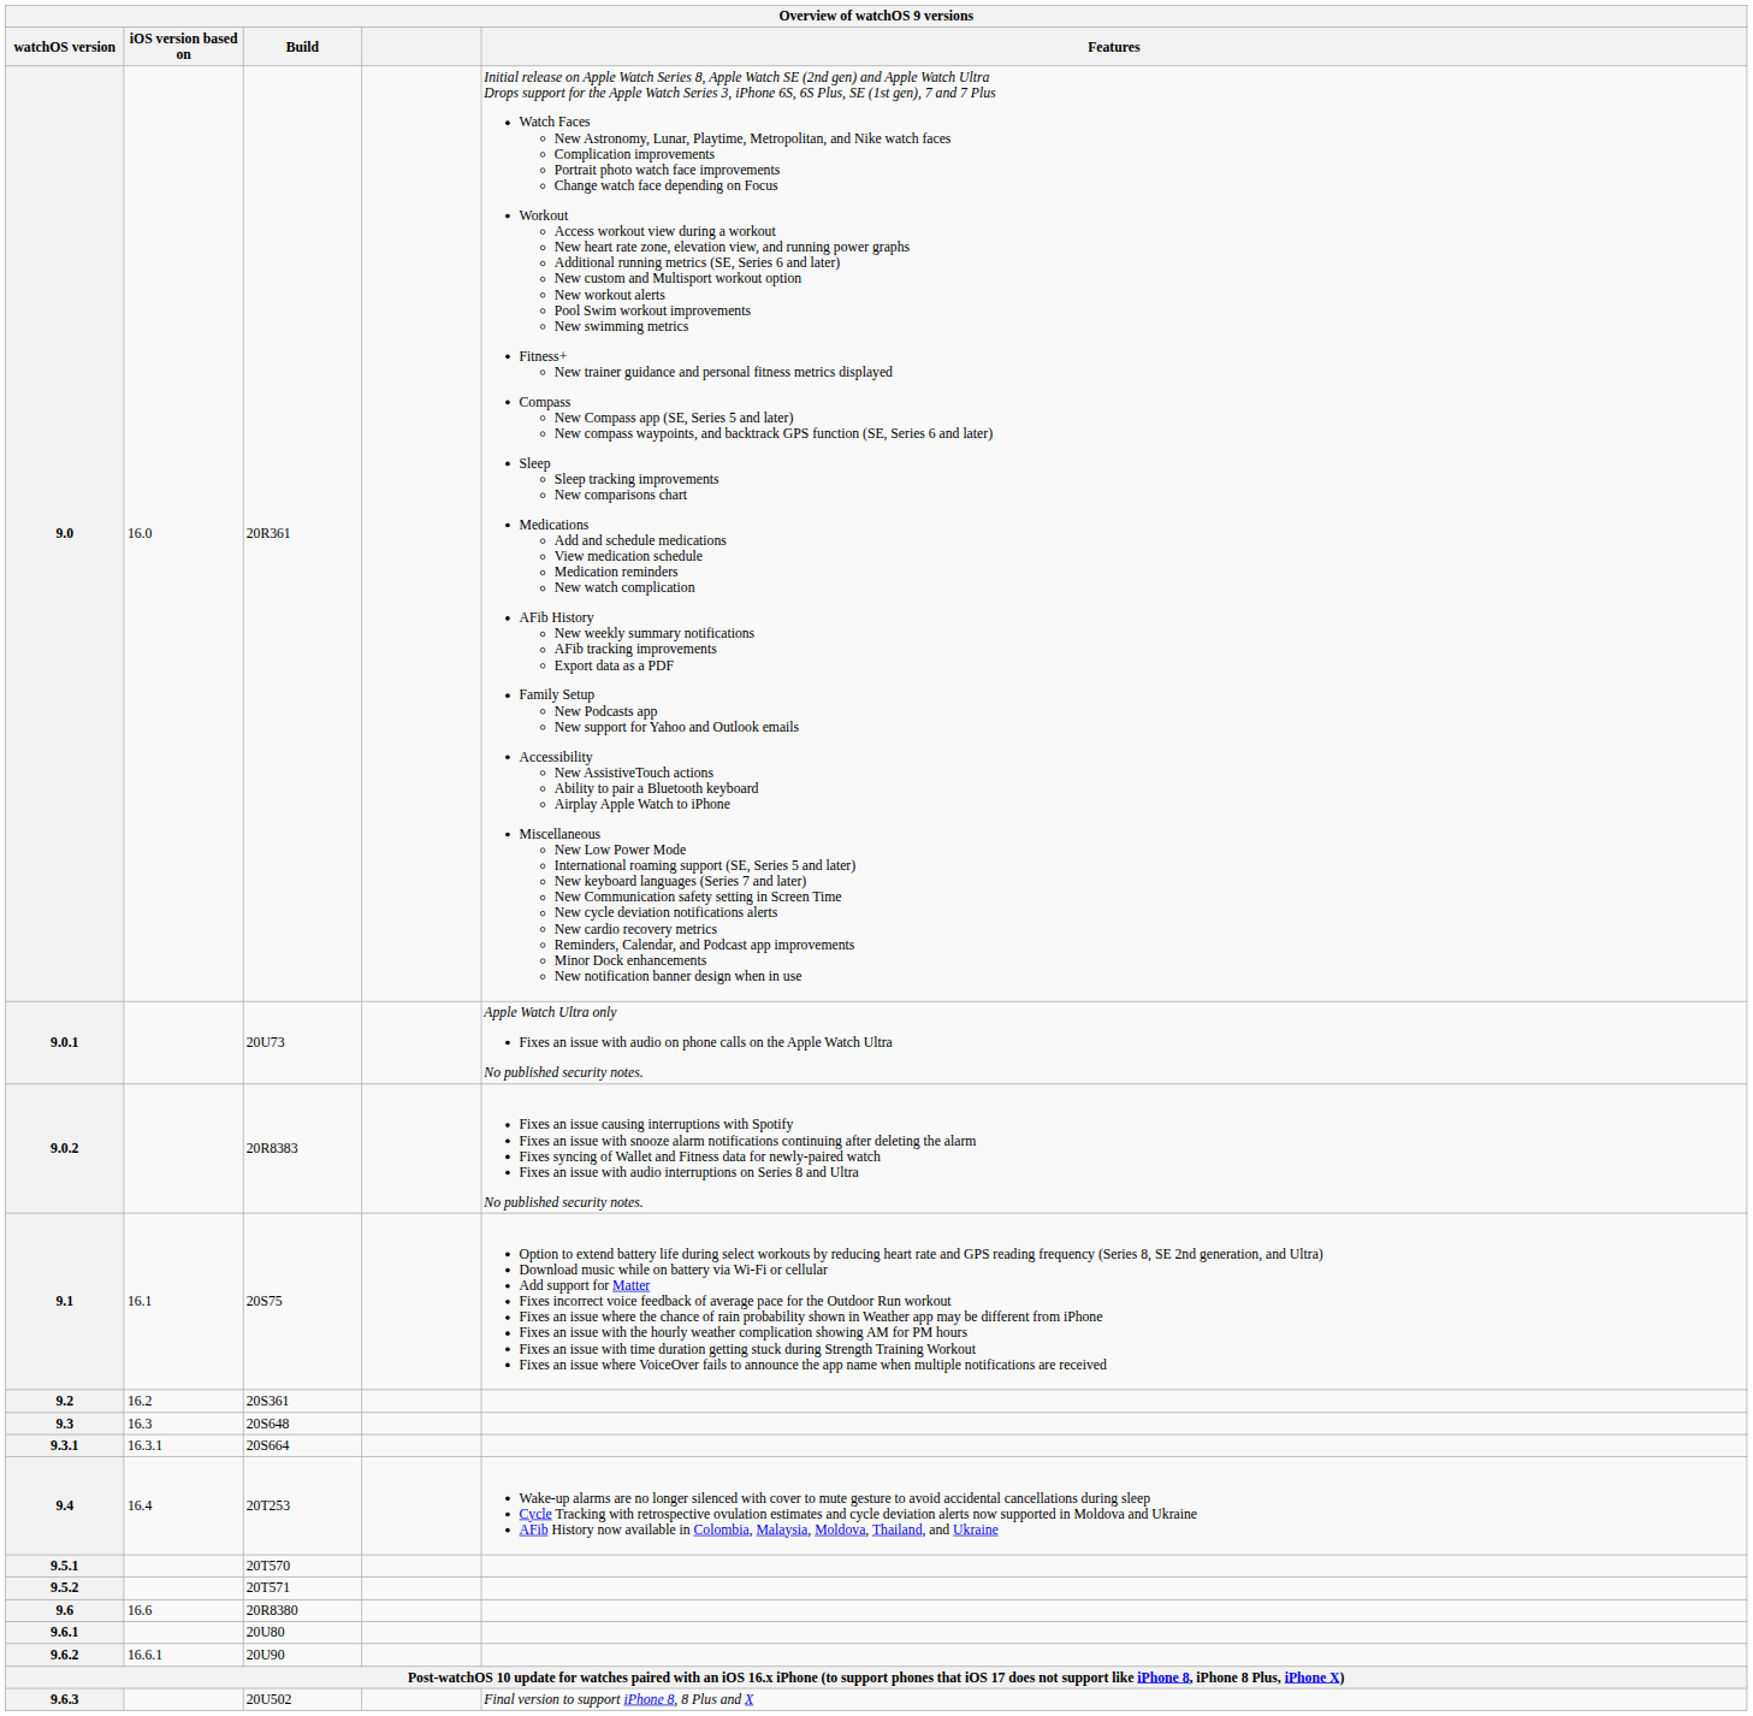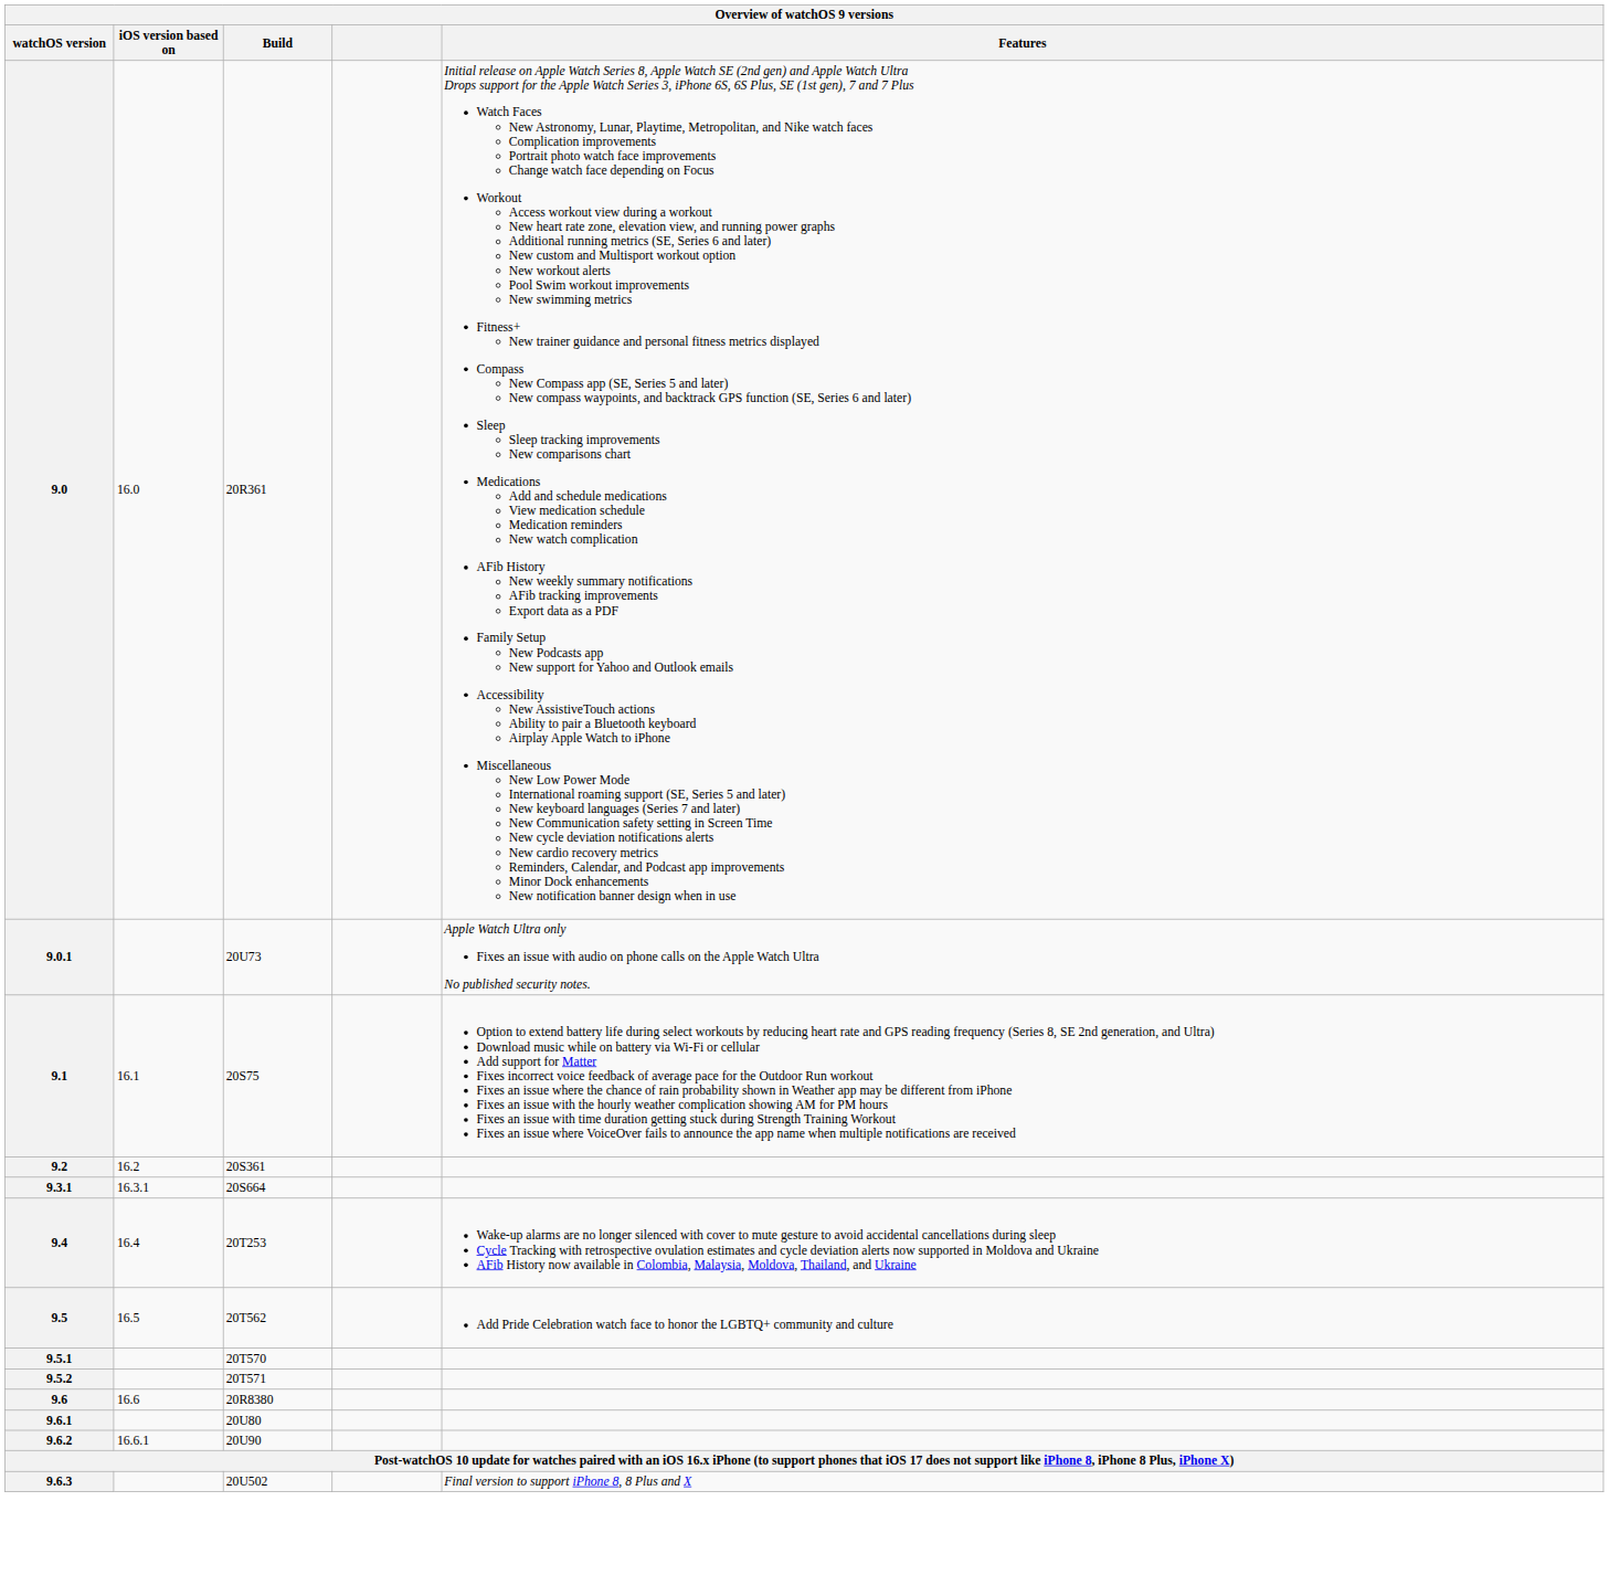- row: 9.0.2 | 20R8383 | Fixes an issue causing interruptions with Spotify Fixes an issue with snooze alarm notifications continuing after deleting the alarm Fixes syncing of Wallet and Fitness data for newly-paired watch Fixes an issue with audio interruptions on Series 8 and Ultra No published security notes.
- row: 9.3 | 16.3 | 20S648
+ row: 9.5 | 16.5 | 20T562 | Add Pride Celebration watch face to honor the LGBTQ+ community and culture
